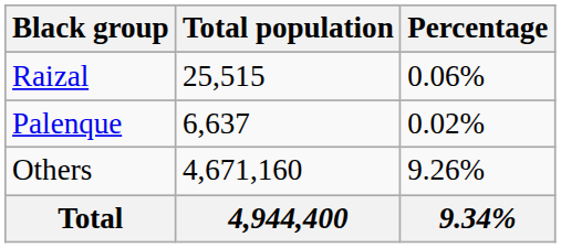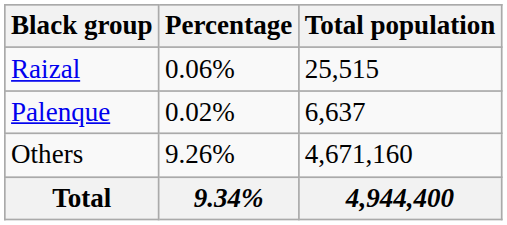columns swapped: Total population <-> Percentage
